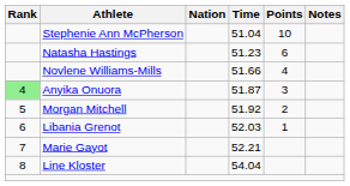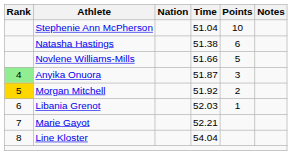Natasha Hastings | Time: 51.23 -> 51.38
Novlene Williams-Mills | Points: 4 -> 5
Morgan Mitchell | Rank: no background -> gold background
